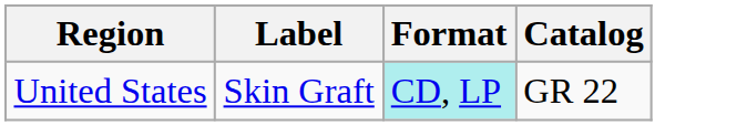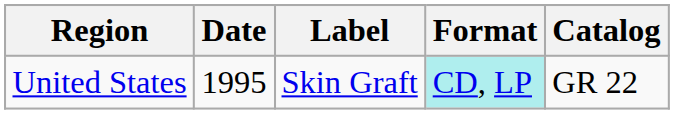+ column: Date | 1995
